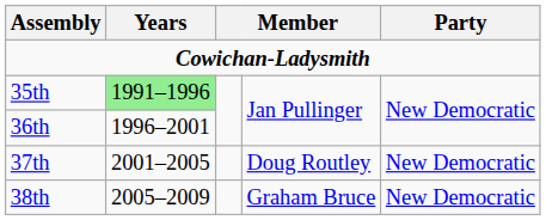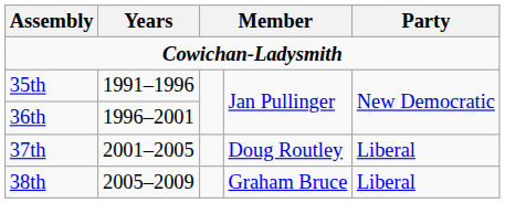35th | Years: lightgreen background -> no background
37th | Party: New Democratic -> Liberal
38th | Party: New Democratic -> Liberal
